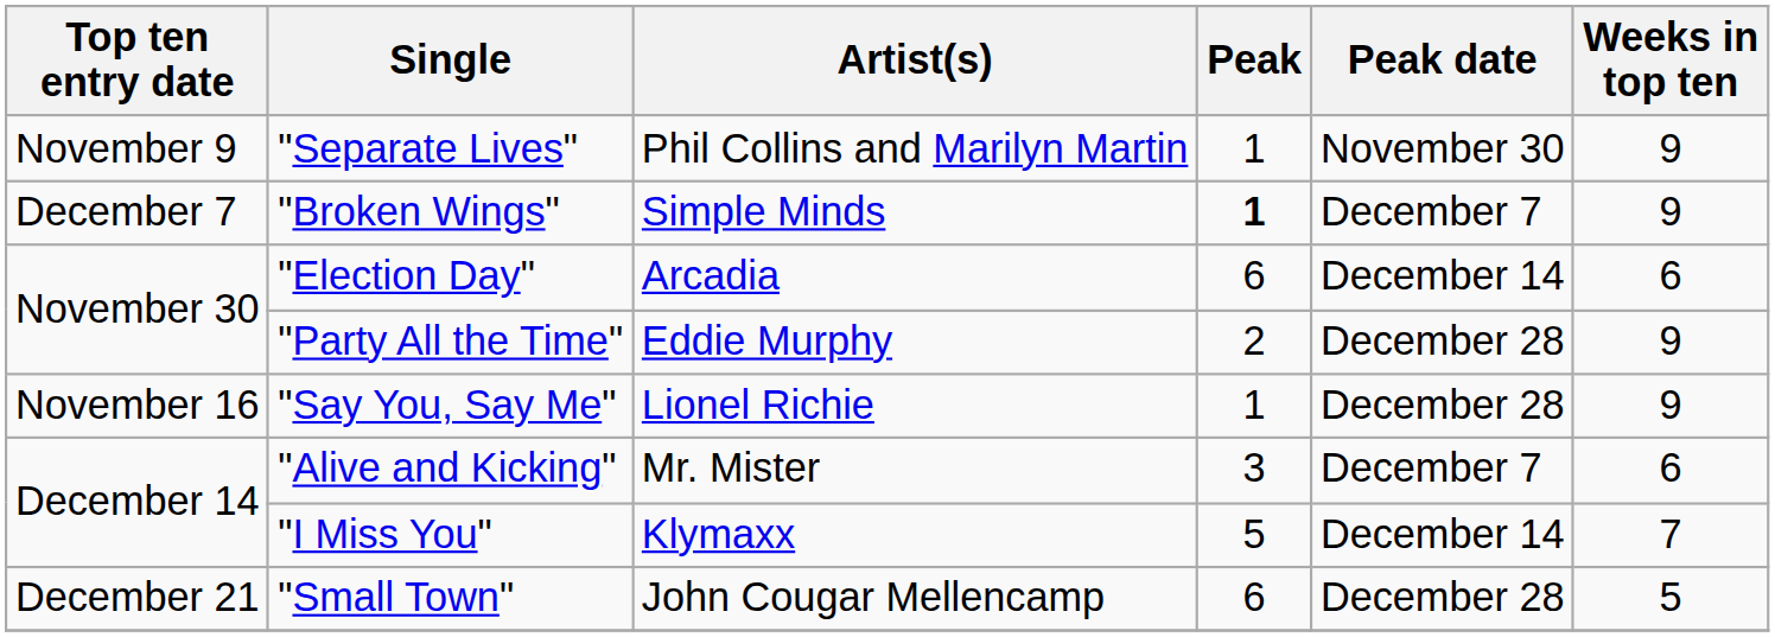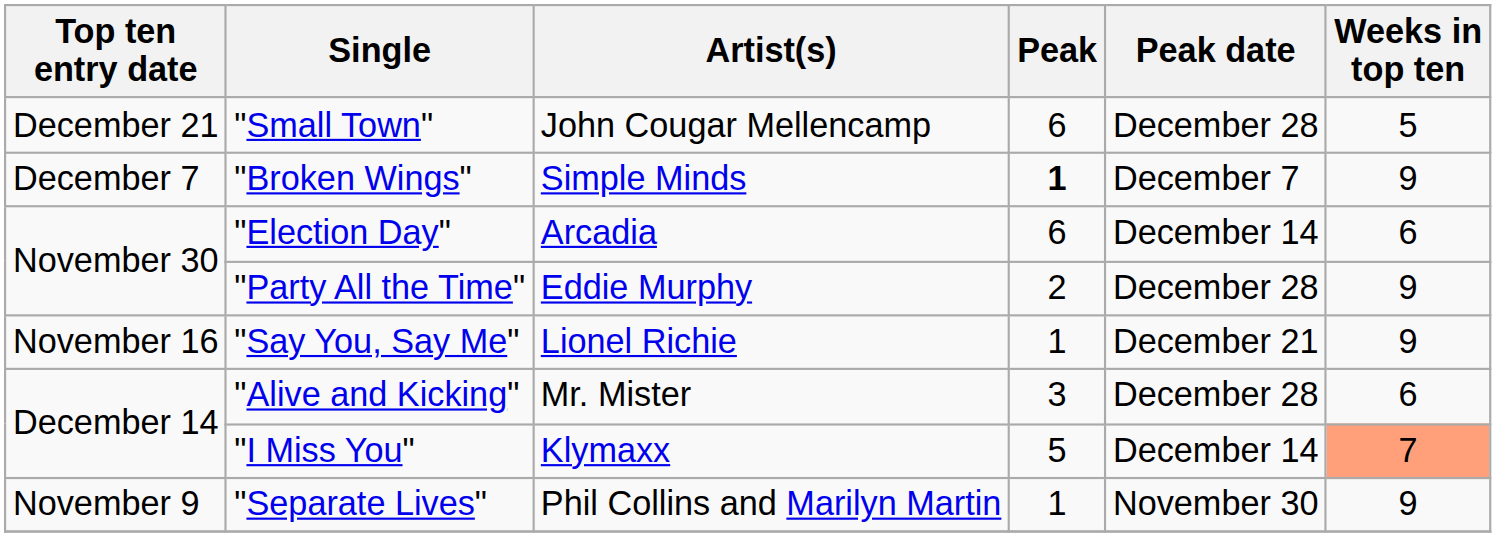rows swapped: "Separate Lives" <-> "Small Town"
"Say You, Say Me" | Peak date: December 28 -> December 21
"Alive and Kicking" | Peak date: December 7 -> December 28
"I Miss You" | Weeks in top ten: no background -> lightsalmon background
